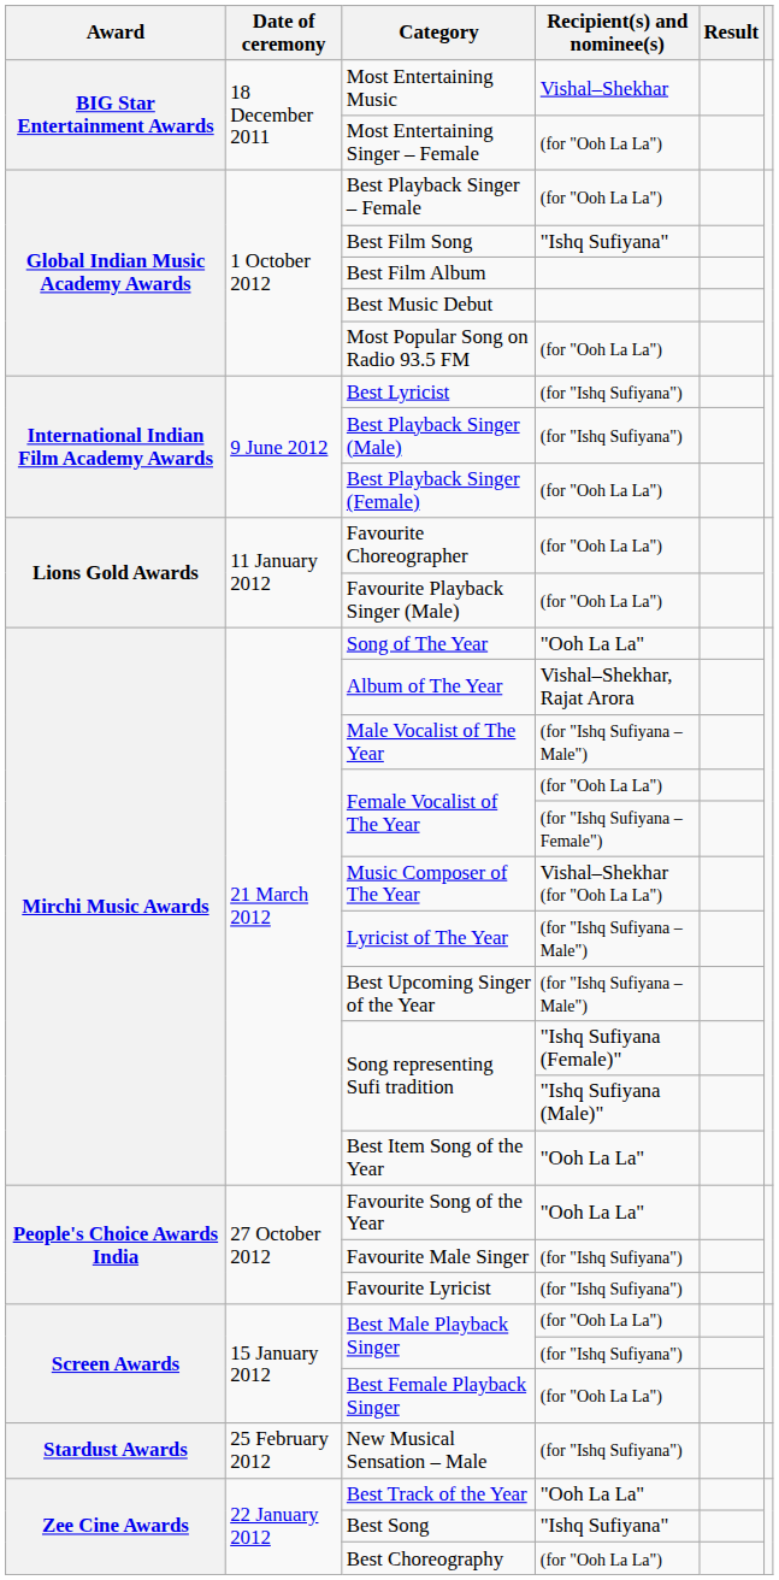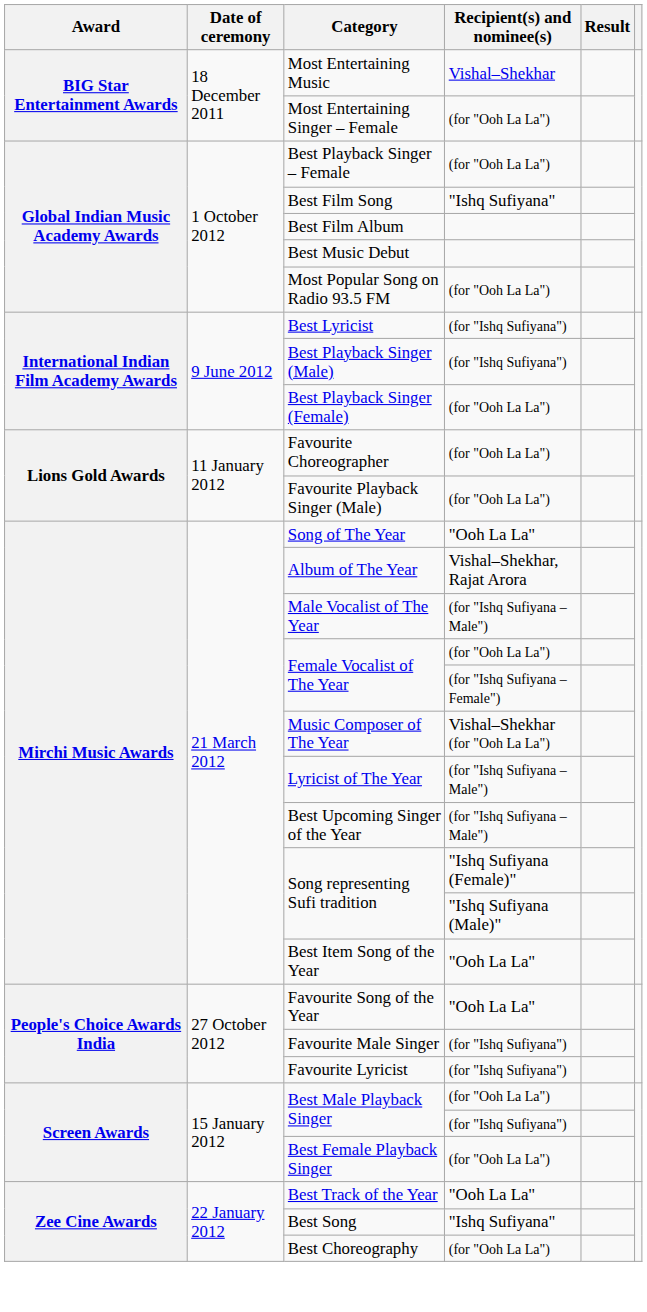- row: Stardust Awards | 25 February 2012 | New Musical Sensation – Male | (for "Ishq Sufiyana")
